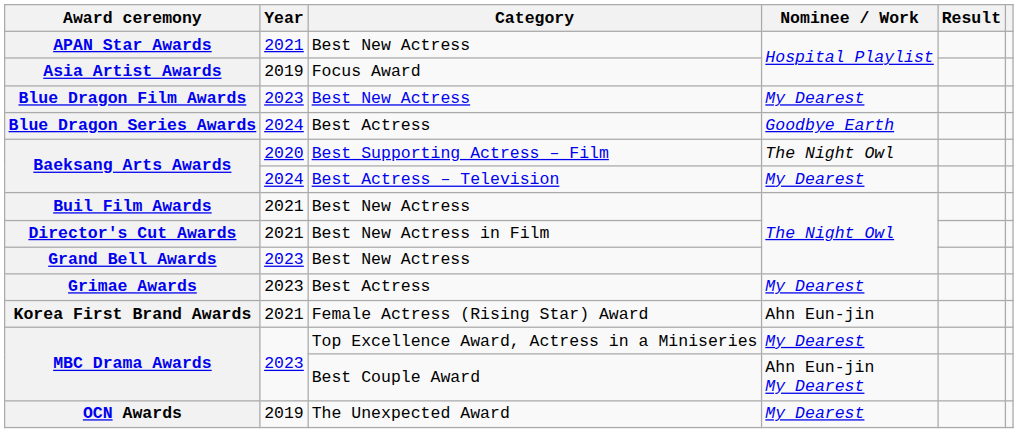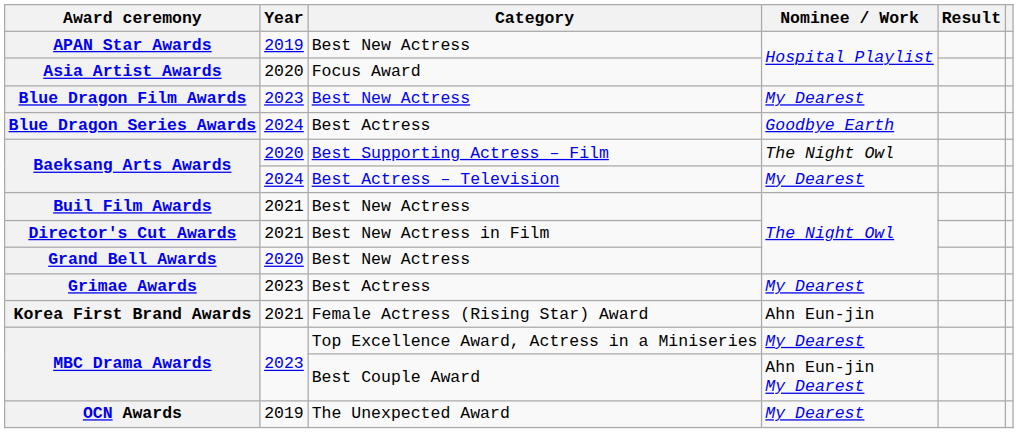APAN Star Awards | Year: 2021 -> 2019
Asia Artist Awards | Year: 2019 -> 2020
Grand Bell Awards | Year: 2023 -> 2020
